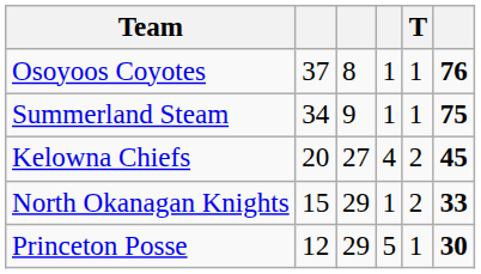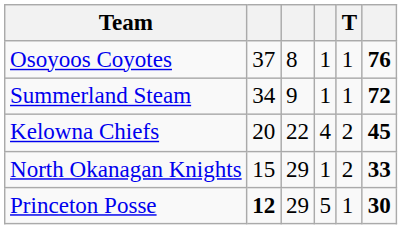Summerland Steam | column 6: 75 -> 72
Kelowna Chiefs | column 3: 27 -> 22
Princeton Posse | column 2: normal -> bold
